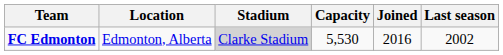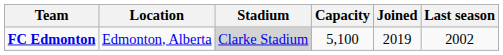FC Edmonton | Capacity: 5,530 -> 5,100
FC Edmonton | Joined: 2016 -> 2019
